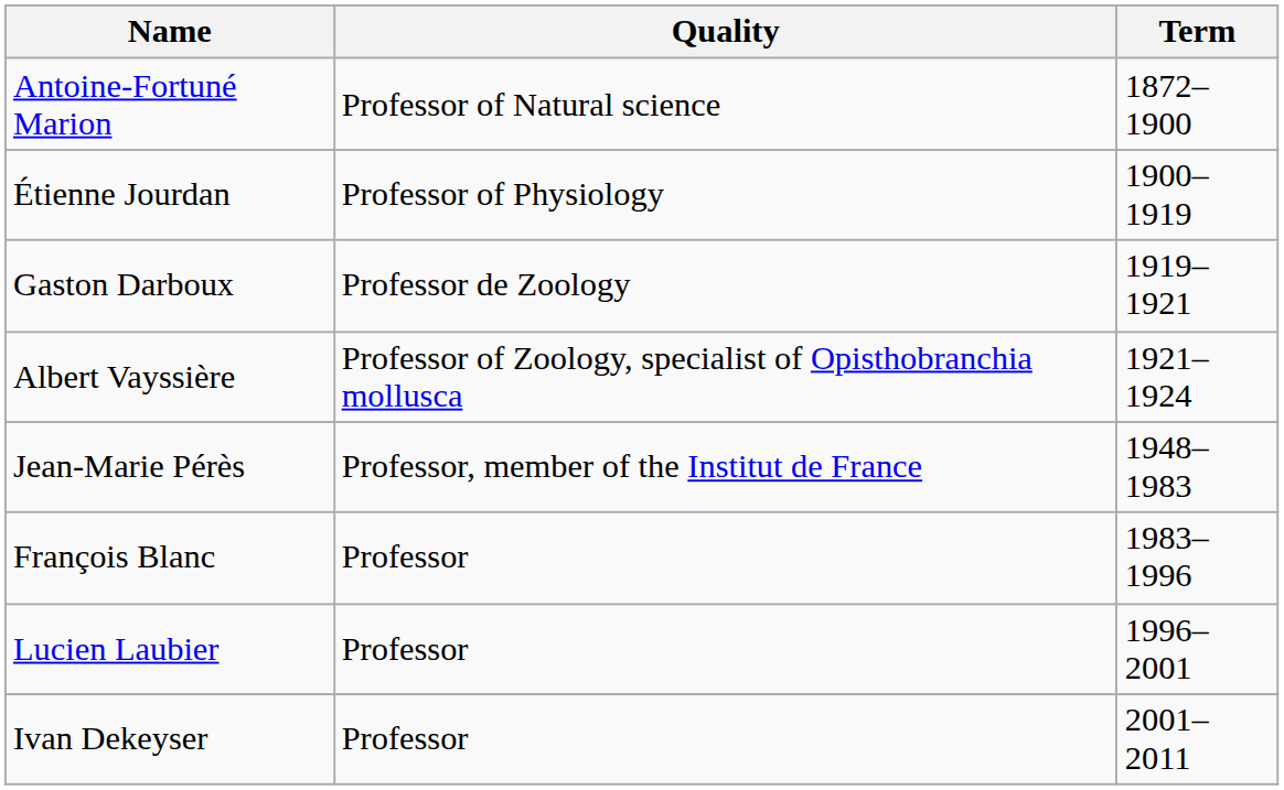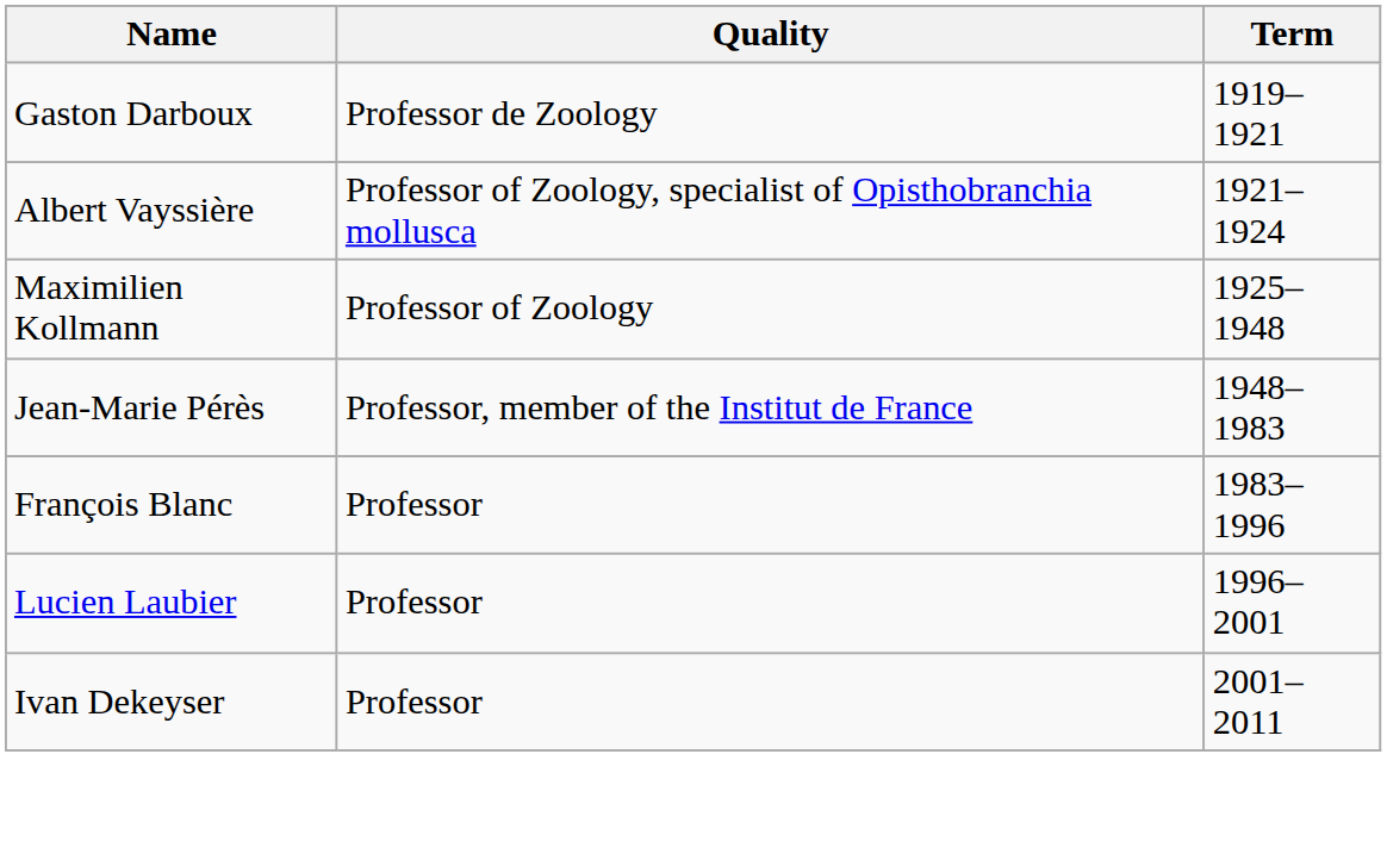- row: Antoine-Fortuné Marion | Professor of Natural science | 1872–1900
- row: Étienne Jourdan | Professor of Physiology | 1900–1919
+ row: Maximilien Kollmann | Professor of Zoology | 1925–1948
